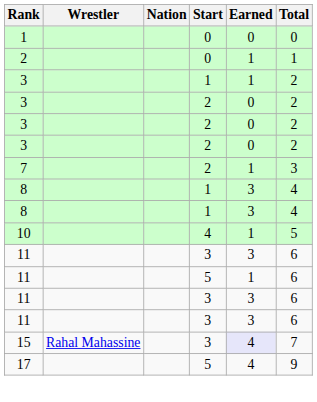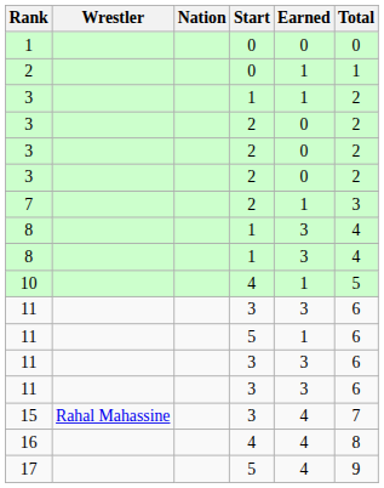15 | Earned: lavender background -> no background
+ row: 16 | 4 | 4 | 8
